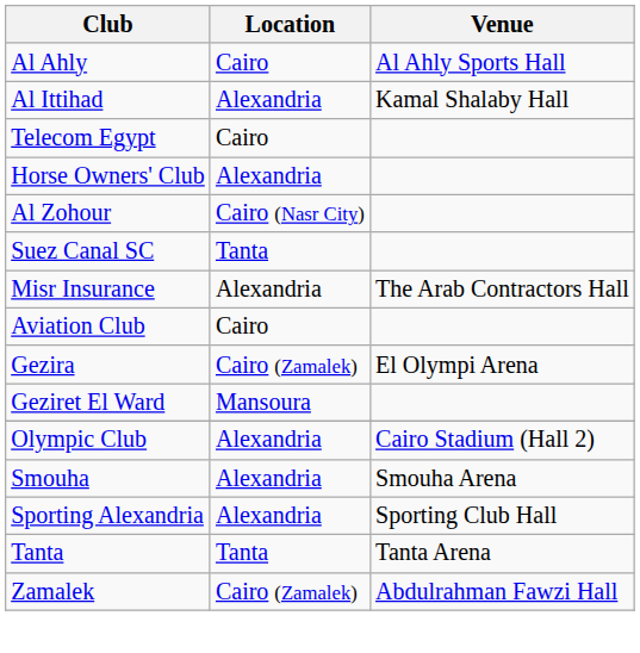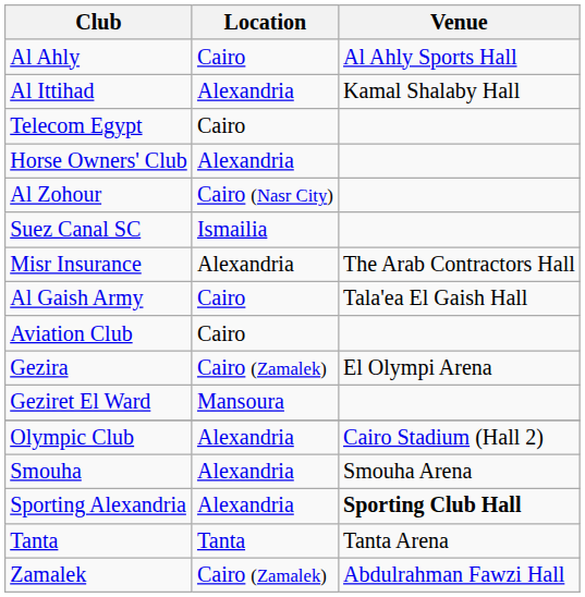Suez Canal SC | Location: Tanta -> Ismailia
+ row: Al Gaish Army | Cairo | Tala'ea El Gaish Hall
Sporting Alexandria | Venue: normal -> bold
